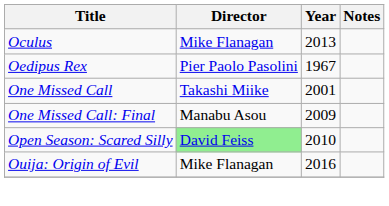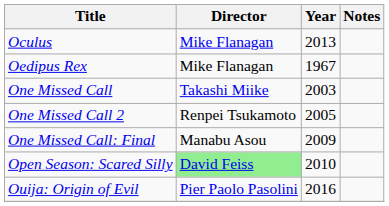Oedipus Rex | Director: Pier Paolo Pasolini -> Mike Flanagan
One Missed Call | Year: 2001 -> 2003
+ row: One Missed Call 2 | Renpei Tsukamoto | 2005
Ouija: Origin of Evil | Director: Mike Flanagan -> Pier Paolo Pasolini
